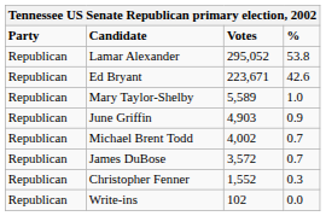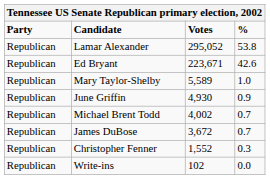June Griffin | Votes: 4,903 -> 4,930
James DuBose | Votes: 3,572 -> 3,672
